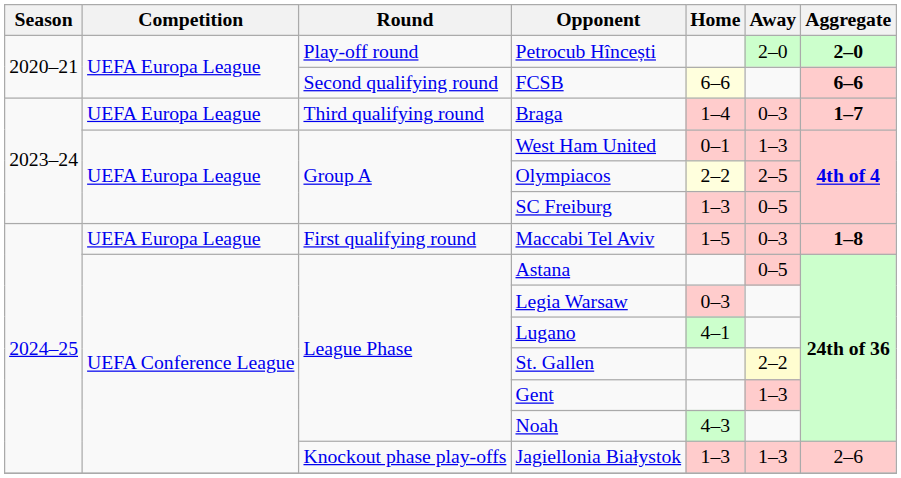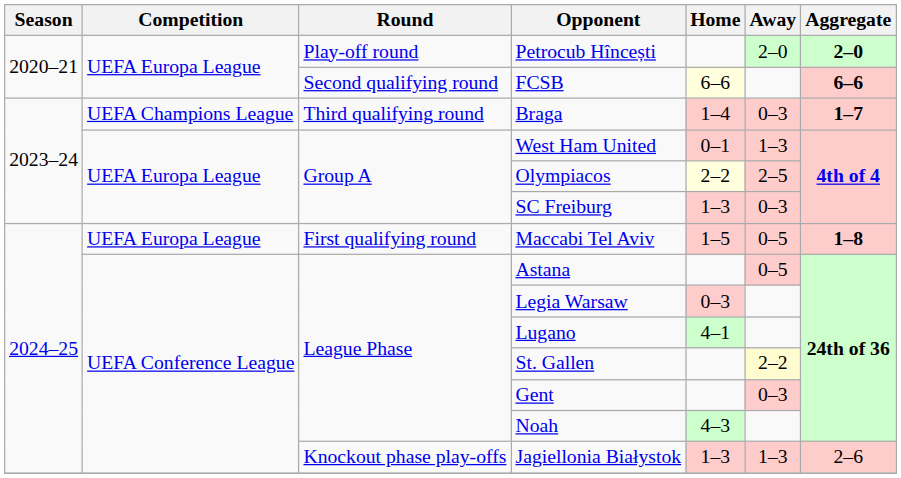Braga | Competition: UEFA Europa League -> UEFA Champions League
SC Freiburg | Away: 0–5 -> 0–3
Maccabi Tel Aviv | Away: 0–3 -> 0–5
Gent | Away: 1–3 -> 0–3
